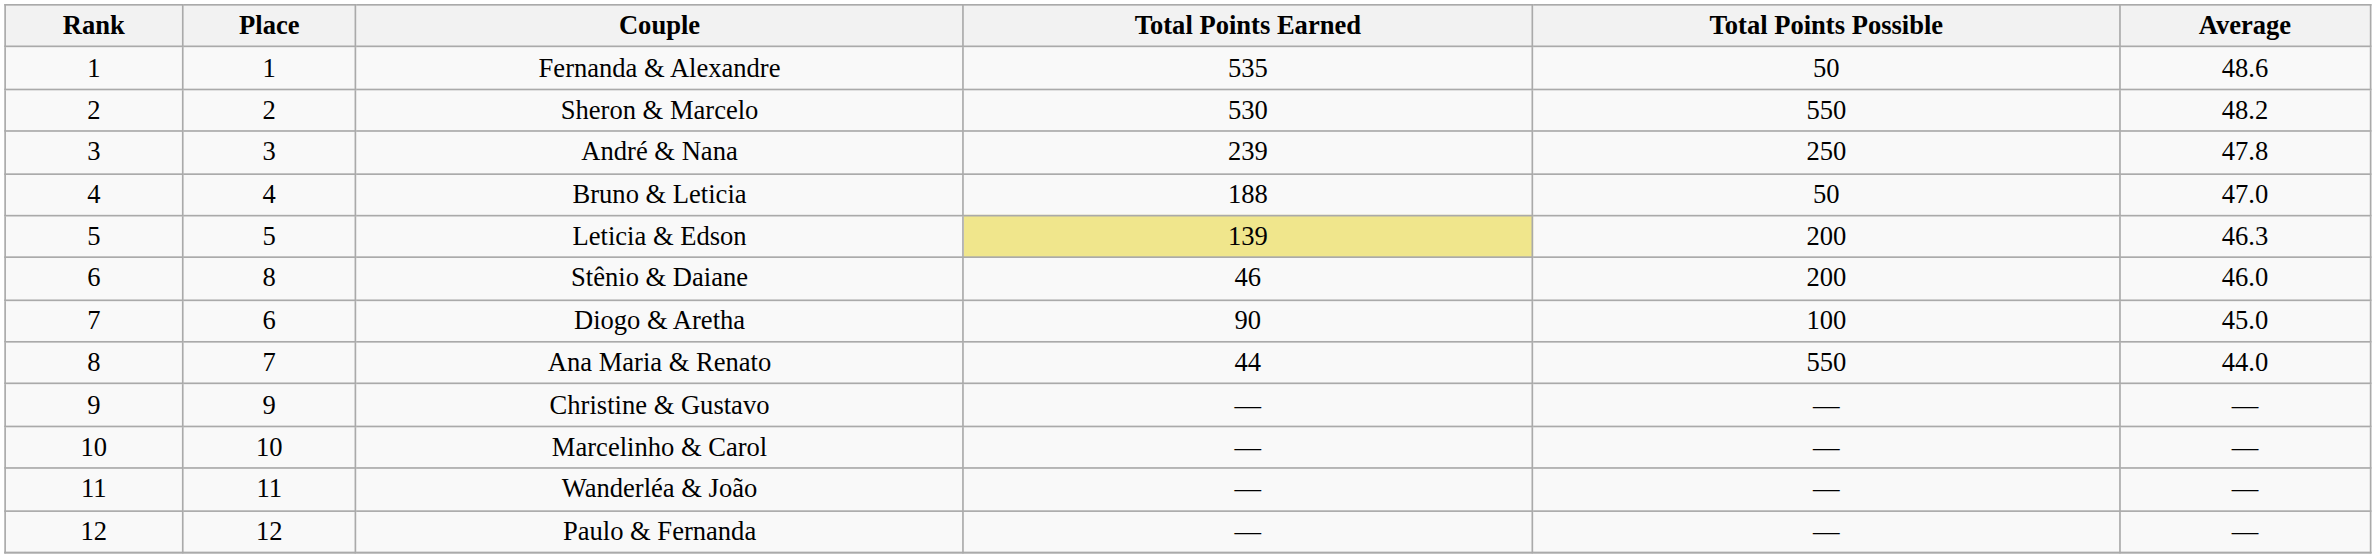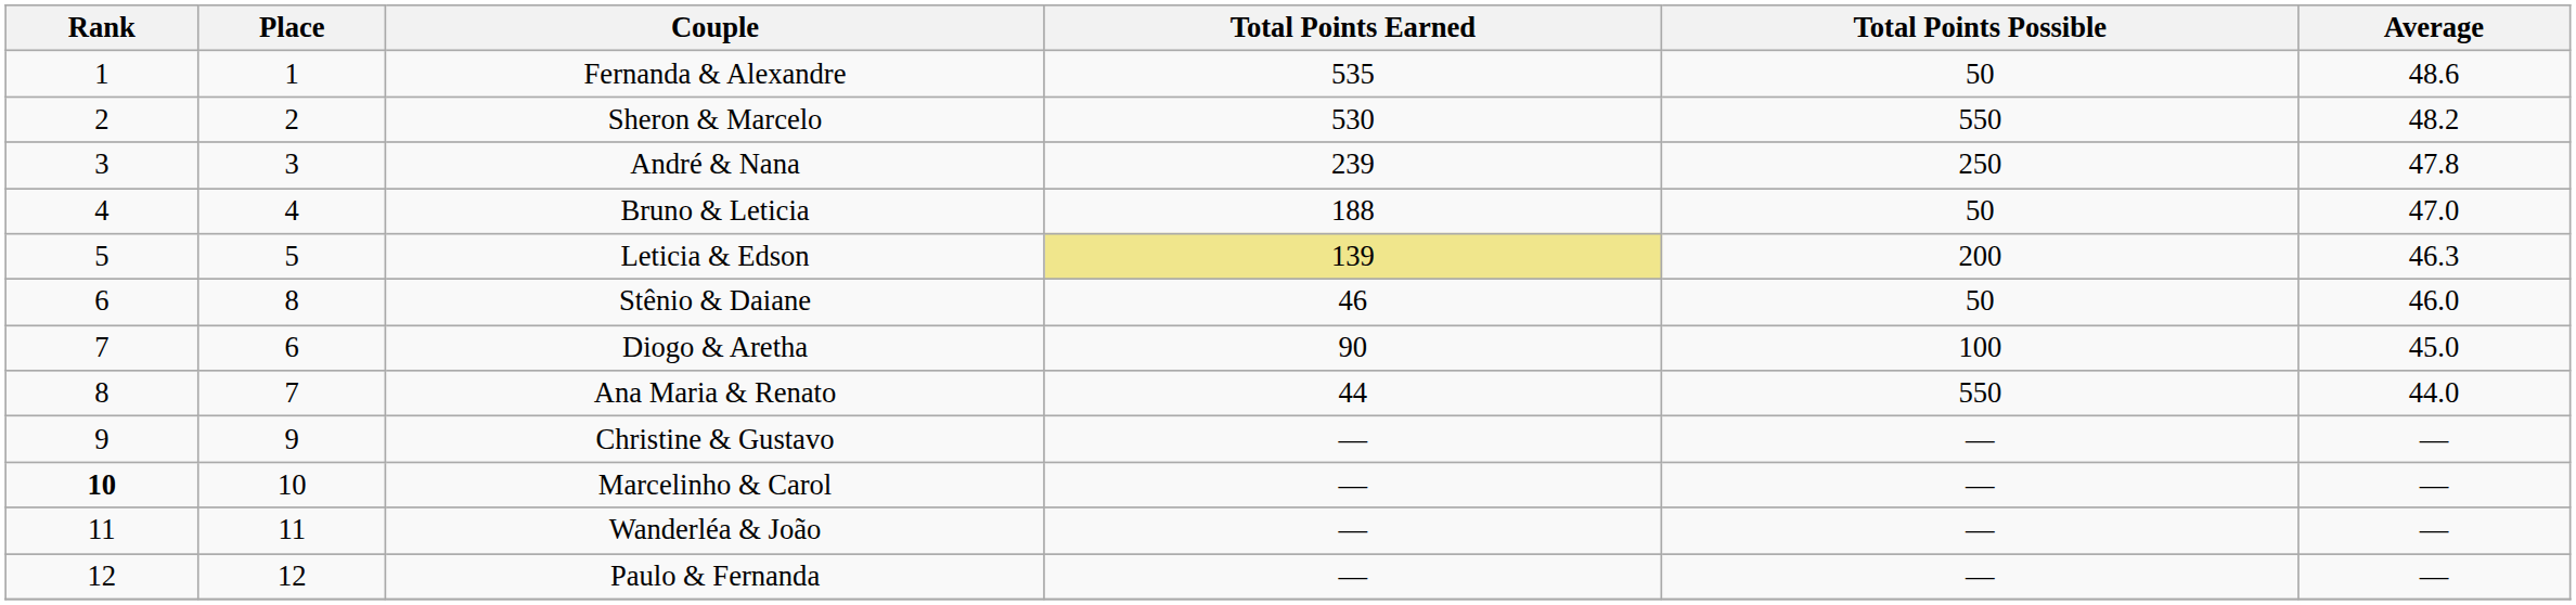Stênio & Daiane | Total Points Possible: 200 -> 50
Marcelinho & Carol | Rank: normal -> bold
